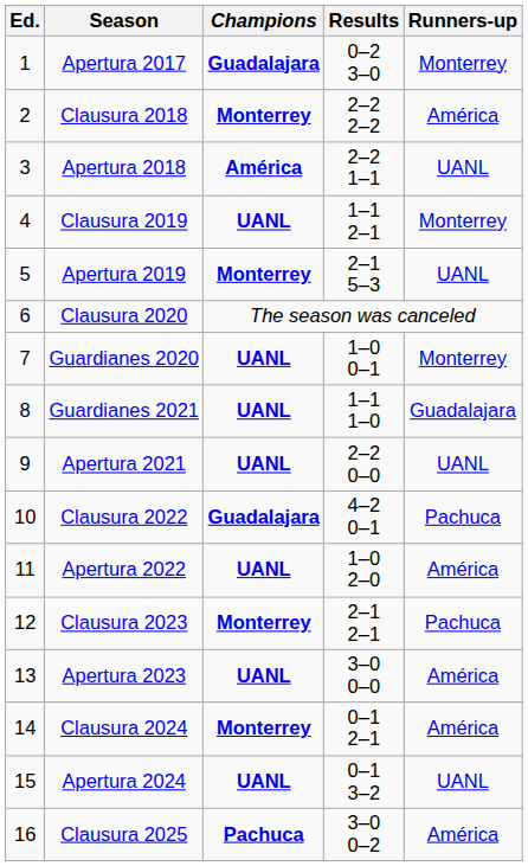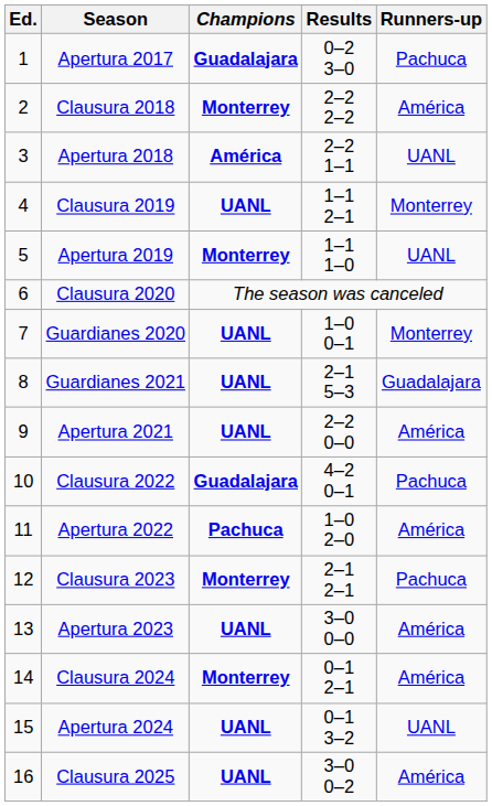Apertura 2017 | Runners-up: Monterrey -> Pachuca
Apertura 2019 | Results: 2–1 5–3 -> 1–1 1–0
Guardianes 2021 | Results: 1–1 1–0 -> 2–1 5–3
Apertura 2021 | Runners-up: UANL -> América
Apertura 2022 | Champions: UANL -> Pachuca
Clausura 2025 | Champions: Pachuca -> UANL
